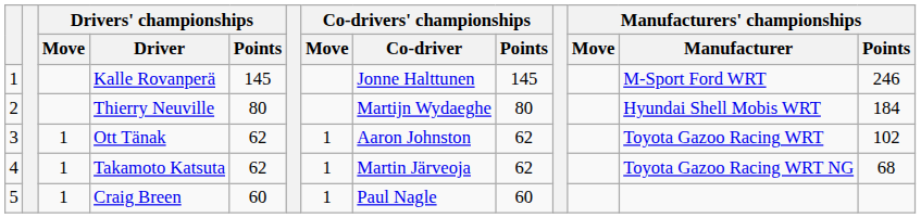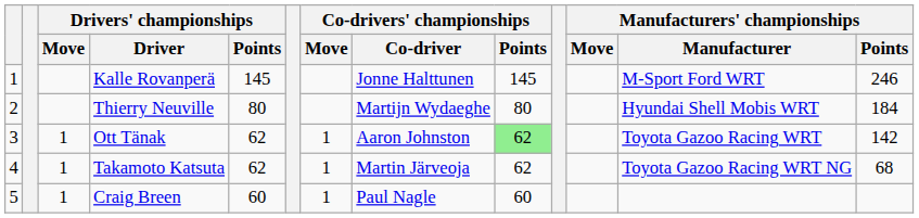Ott Tänak | Co-drivers' championships / Points: no background -> lightgreen background
Ott Tänak | Manufacturers' championships / Points: 102 -> 142
